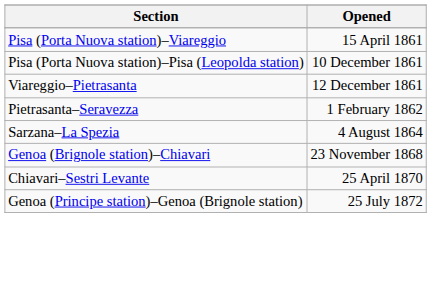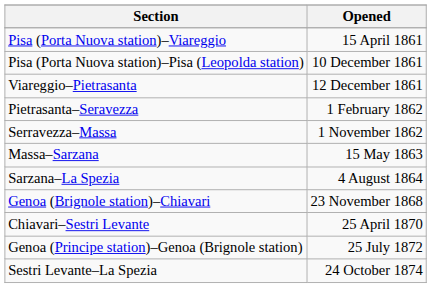+ row: Serravezza–Massa | 1 November 1862
+ row: Massa–Sarzana | 15 May 1863
+ row: Sestri Levante–La Spezia | 24 October 1874
